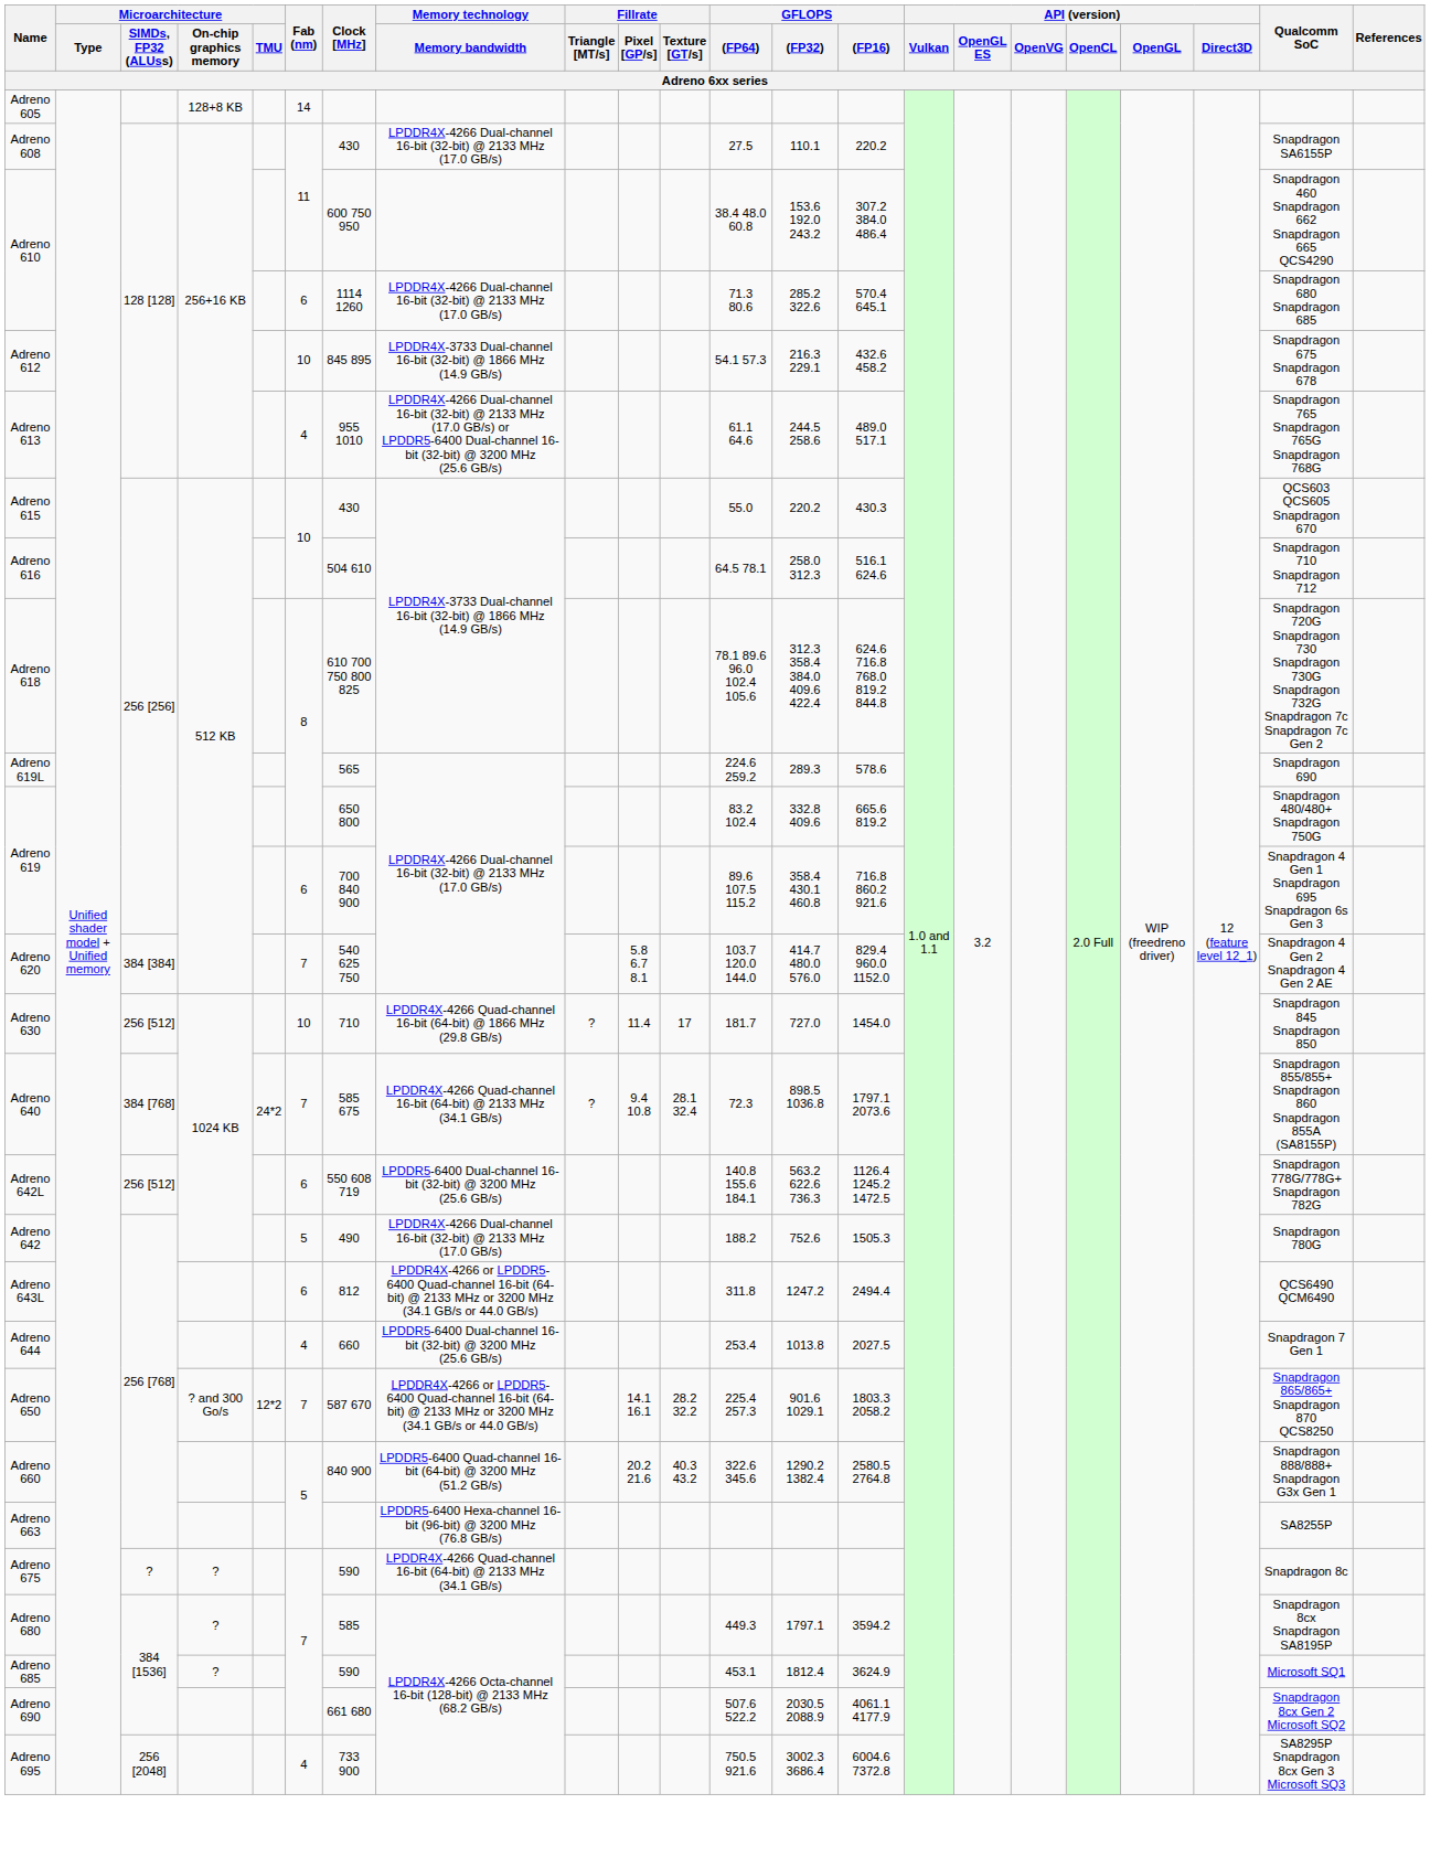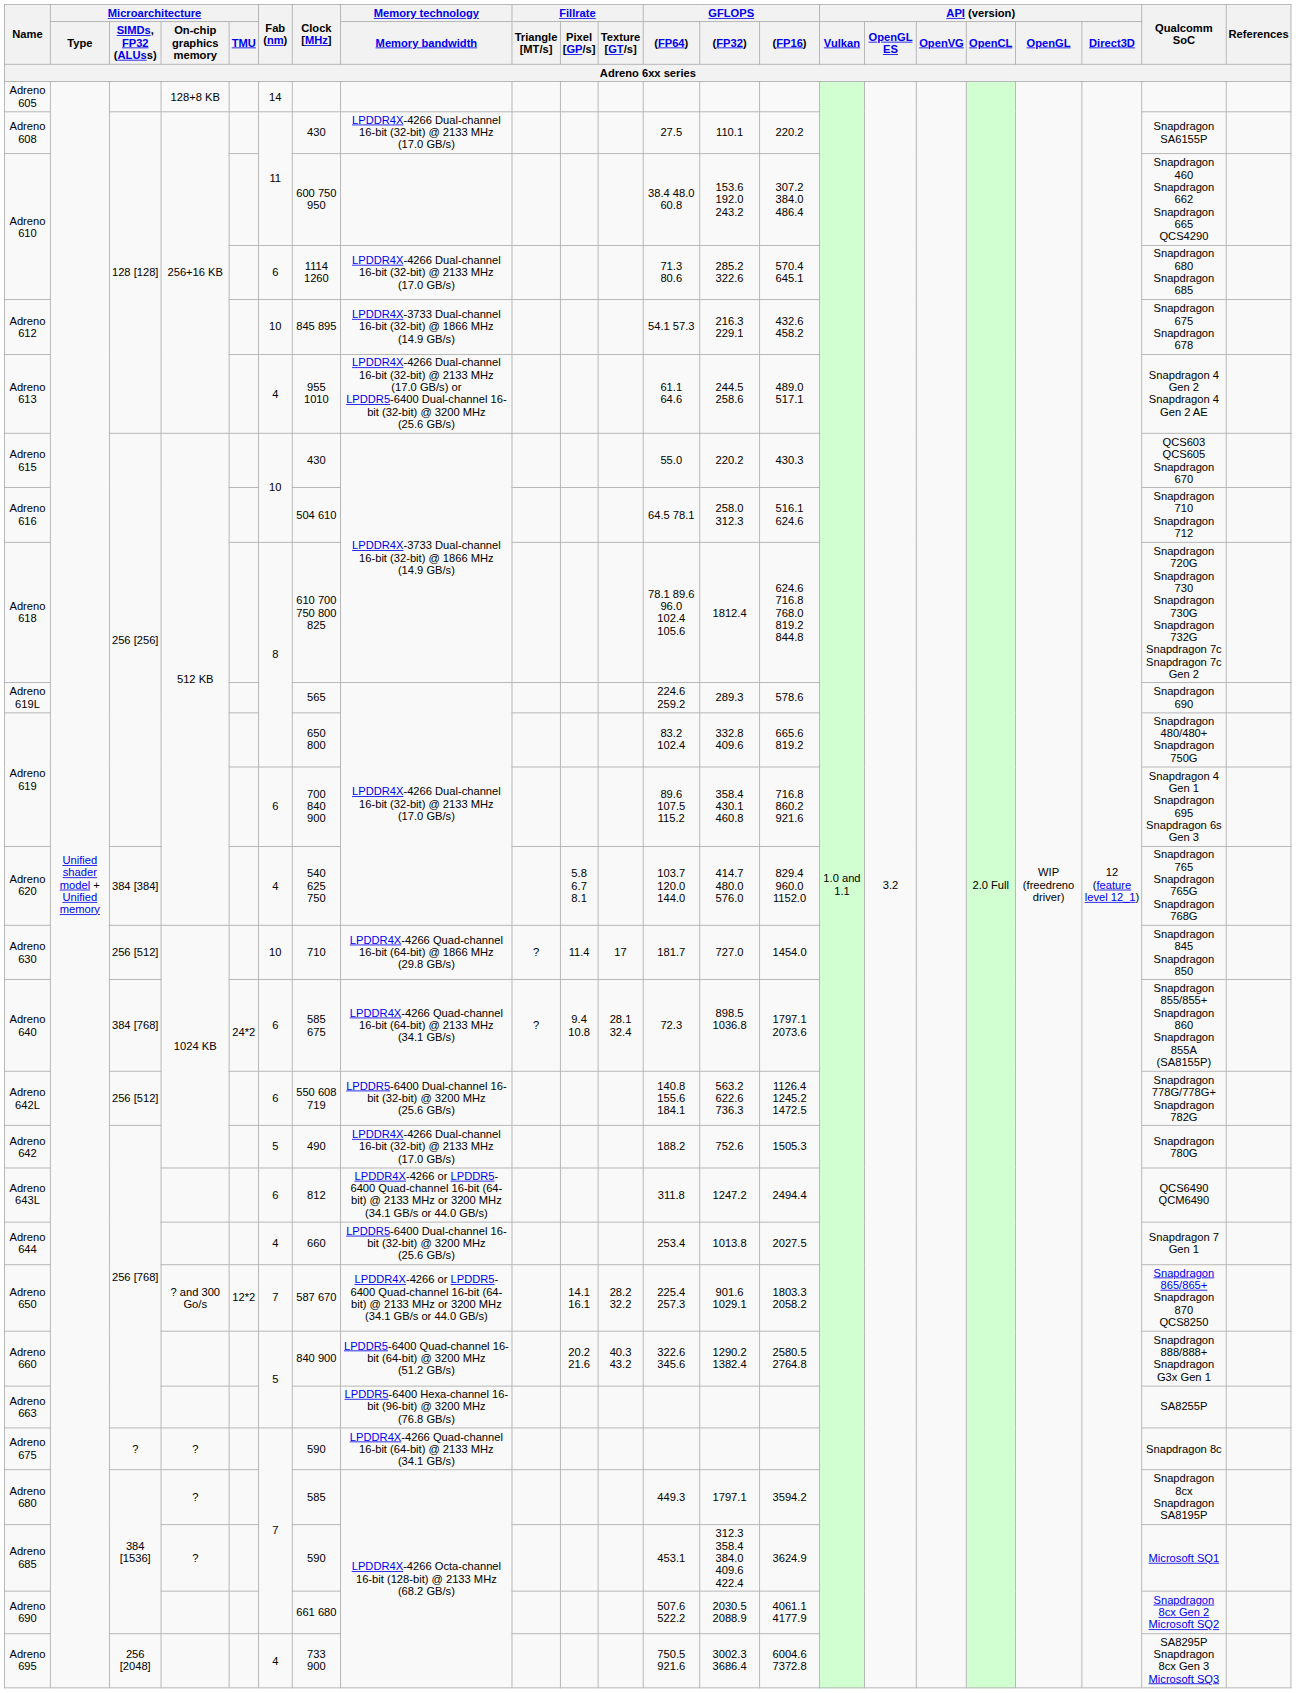Adreno 613 | Qualcomm SoC: Snapdragon 765 Snapdragon 765G Snapdragon 768G -> Snapdragon 4 Gen 2 Snapdragon 4 Gen 2 AE
Adreno 618 | GFLOPS / (FP32): 312.3 358.4 384.0 409.6 422.4 -> 1812.4
Adreno 620 | Fab (nm): 7 -> 4
Adreno 620 | Qualcomm SoC: Snapdragon 4 Gen 2 Snapdragon 4 Gen 2 AE -> Snapdragon 765 Snapdragon 765G Snapdragon 768G
Adreno 640 | Fab (nm): 7 -> 6
Adreno 685 | GFLOPS / (FP32): 1812.4 -> 312.3 358.4 384.0 409.6 422.4
